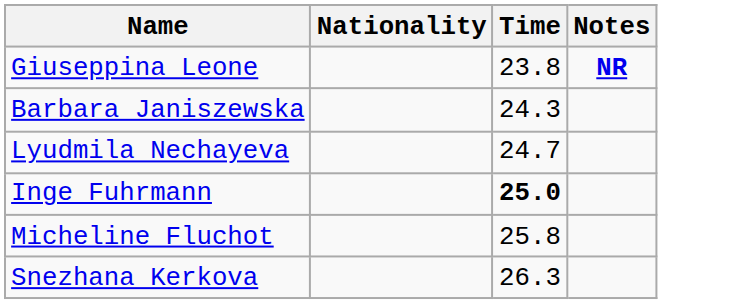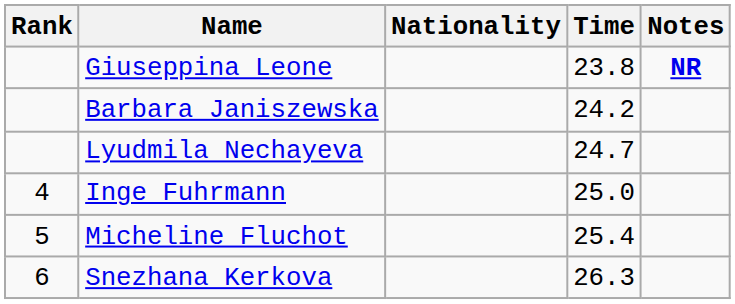+ column: Rank | 4 | 5 | 6
Barbara Janiszewska | Time: 24.3 -> 24.2
Inge Fuhrmann | Time: bold -> normal
Micheline Fluchot | Time: 25.8 -> 25.4
